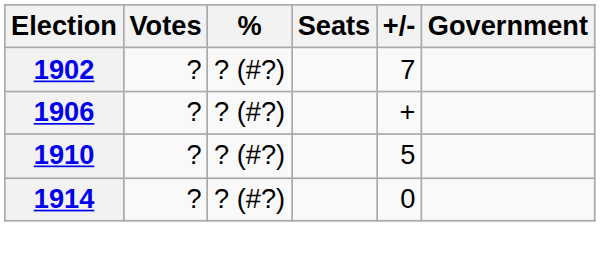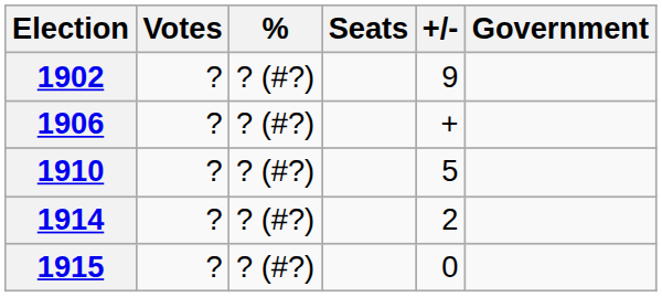1902 | +/-: 7 -> 9
1914 | +/-: 0 -> 2
+ row: 1915 | ? | ? (#?) | 0
